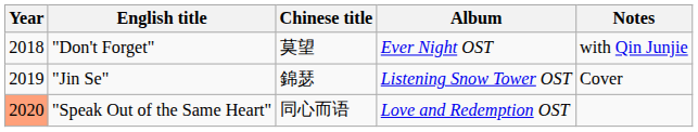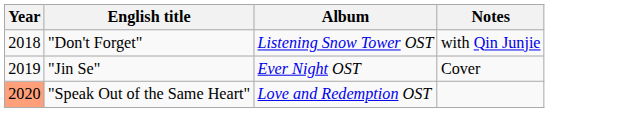- column: Chinese title | 莫望 | 錦瑟 | 同心而语
"Don't Forget" | Album: Ever Night OST -> Listening Snow Tower OST
"Jin Se" | Album: Listening Snow Tower OST -> Ever Night OST
